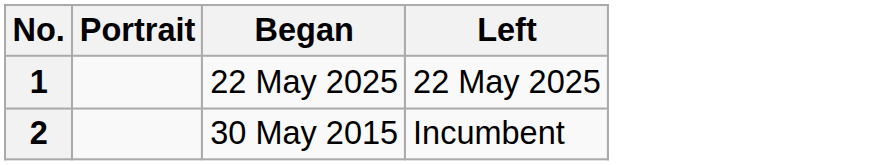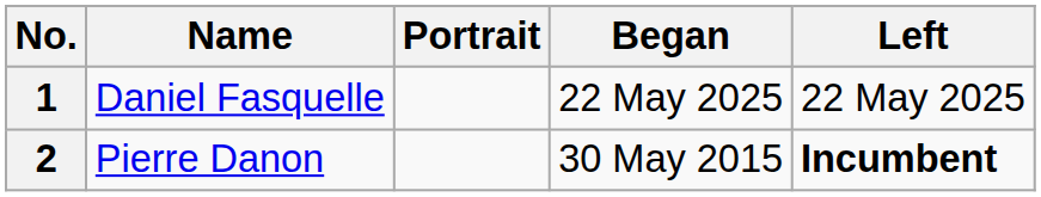+ column: Name | Daniel Fasquelle | Pierre Danon
2 | Left: normal -> bold
